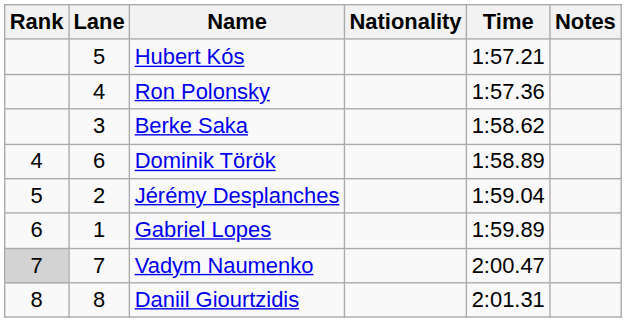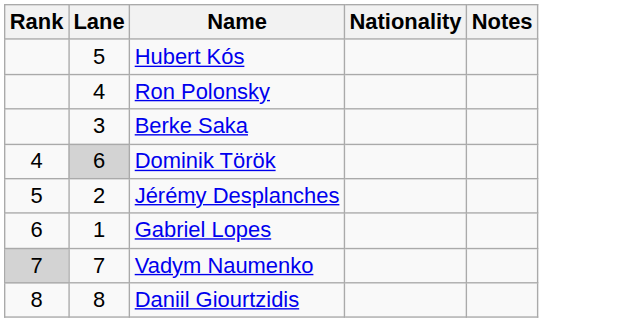- column: Time | 1:57.21 | 1:57.36 | 1:58.62 | 1:58.89 | 1:59.04 | 1:59.89 | 2:00.47 | 2:01.31
Dominik Török | Lane: no background -> lightgrey background
